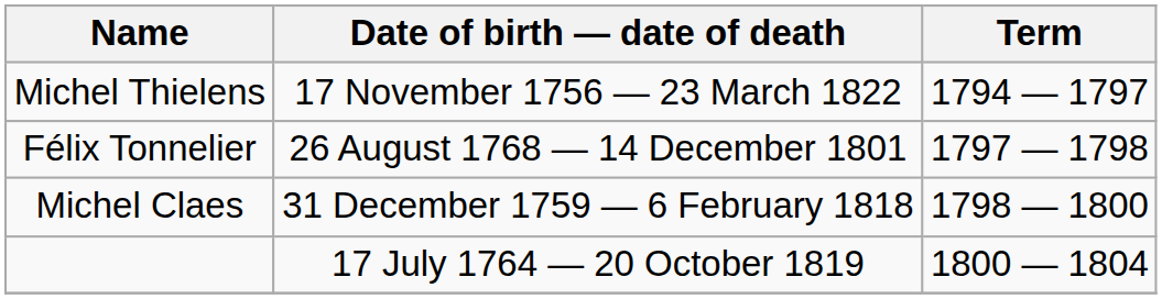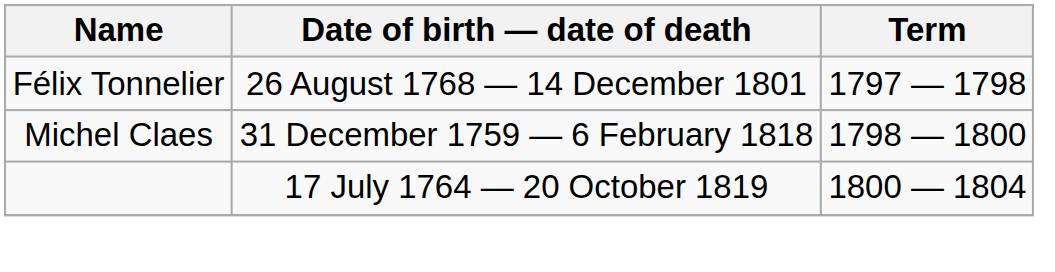- row: Michel Thielens | 17 November 1756 — 23 March 1822 | 1794 — 1797
